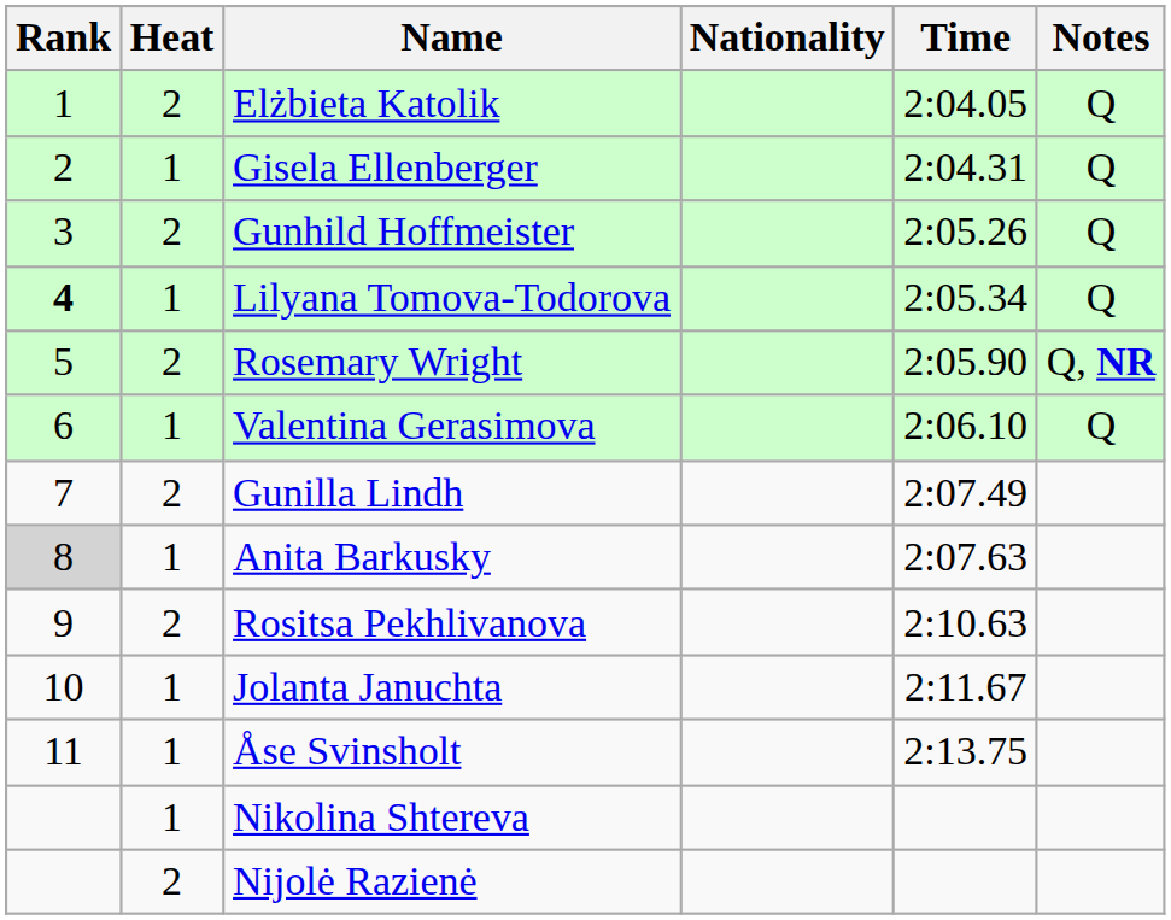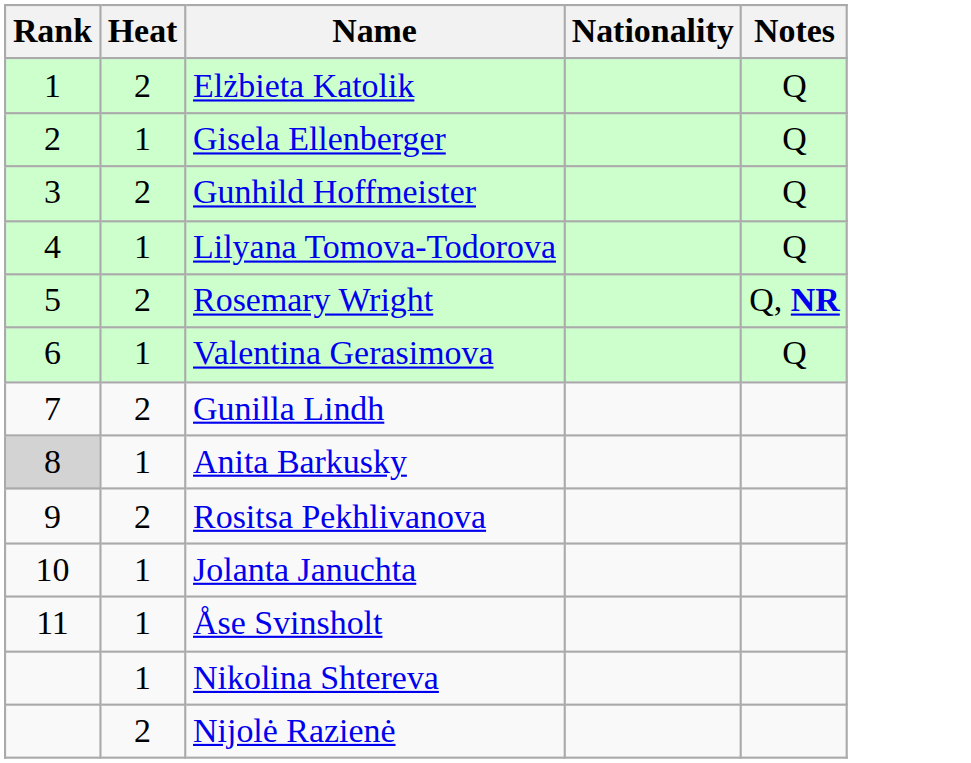- column: Time | 2:04.05 | 2:04.31 | 2:05.26 | 2:05.34 | 2:05.90 | 2:06.10 | 2:07.49 | 2:07.63 | 2:10.63 | 2:11.67 | 2:13.75
Lilyana Tomova-Todorova | Rank: bold -> normal
